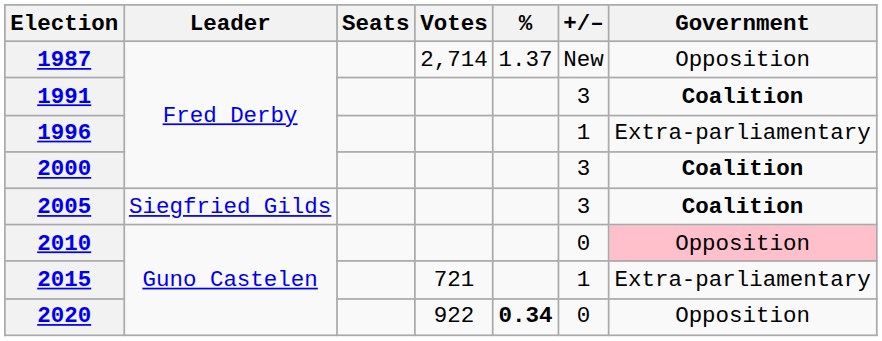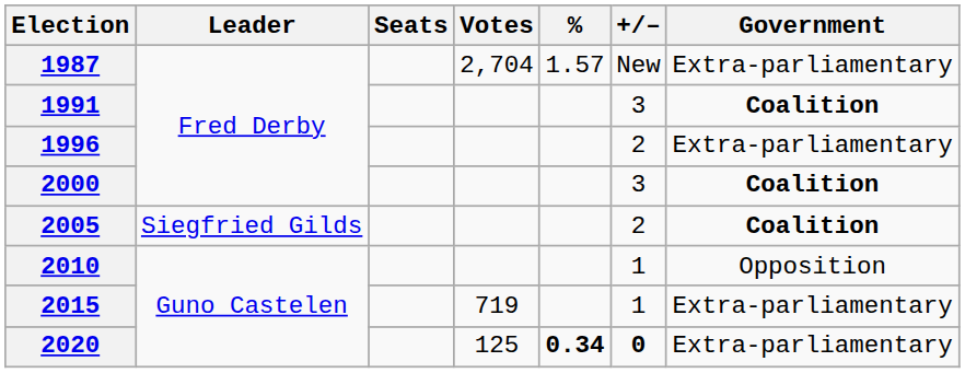1987 | Votes: 2,714 -> 2,704
1987 | %: 1.37 -> 1.57
1987 | Government: Opposition -> Extra-parliamentary
1996 | +/–: 1 -> 2
2005 | +/–: 3 -> 2
2010 | +/–: 0 -> 1
2010 | Government: pink background -> no background
2015 | Votes: 721 -> 719
2020 | Votes: 922 -> 125
2020 | +/–: normal -> bold
2020 | Government: Opposition -> Extra-parliamentary
